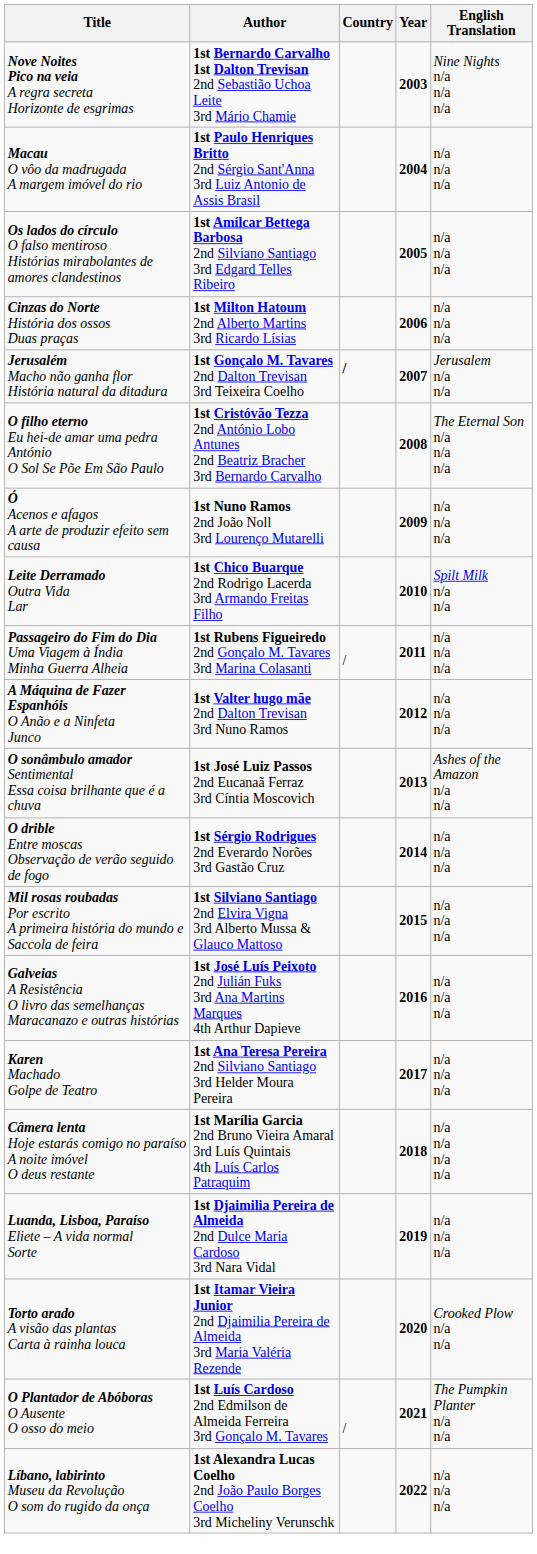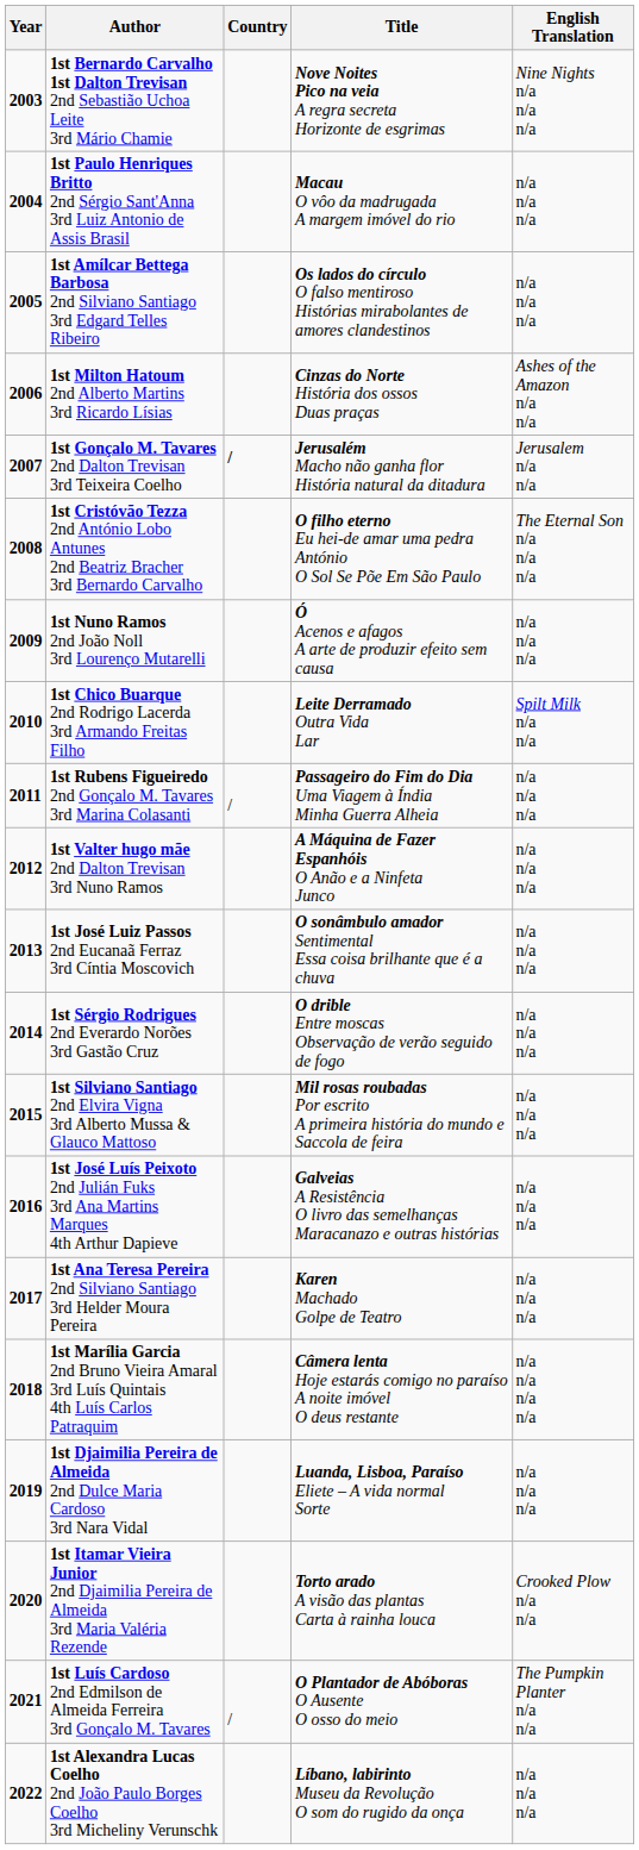columns swapped: Year <-> Title
1st Milton Hatoum 2nd Alberto Martins 3rd Ricardo Lísias | English Translation: n/a n/a n/a -> Ashes of the Amazon n/a n/a
1st José Luiz Passos 2nd Eucanaã Ferraz 3rd Cíntia Moscovich | English Translation: Ashes of the Amazon n/a n/a -> n/a n/a n/a
